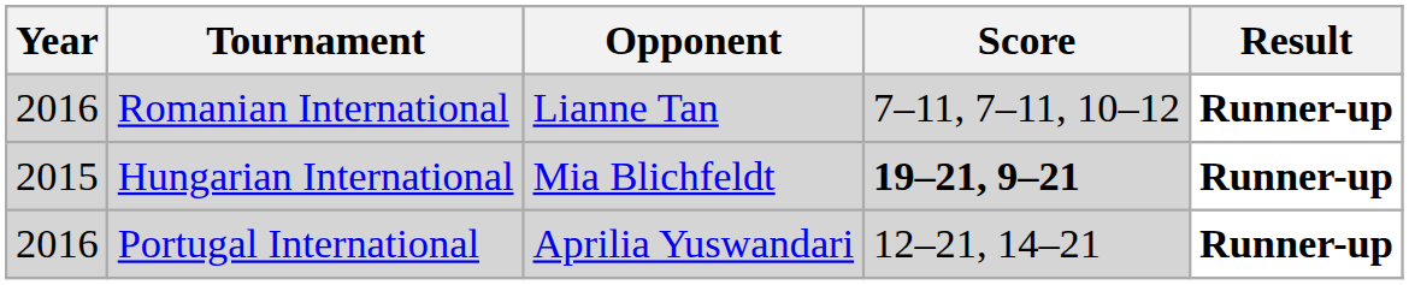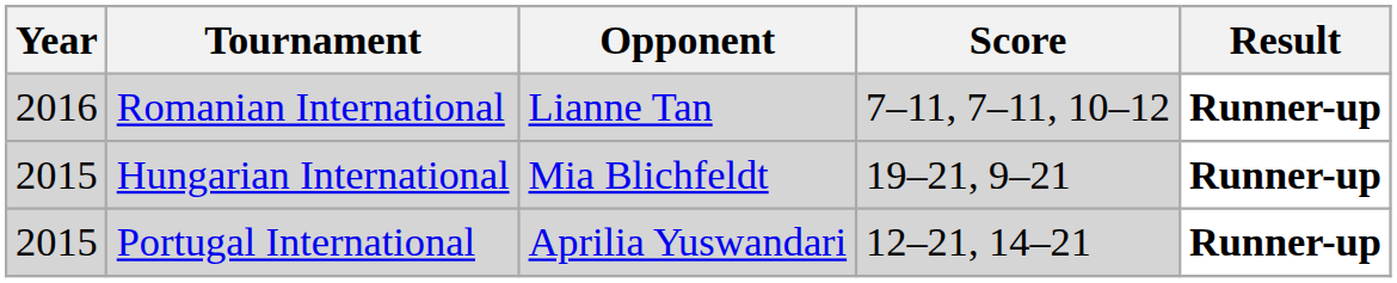Hungarian International | Score: bold -> normal
Portugal International | Year: 2016 -> 2015
